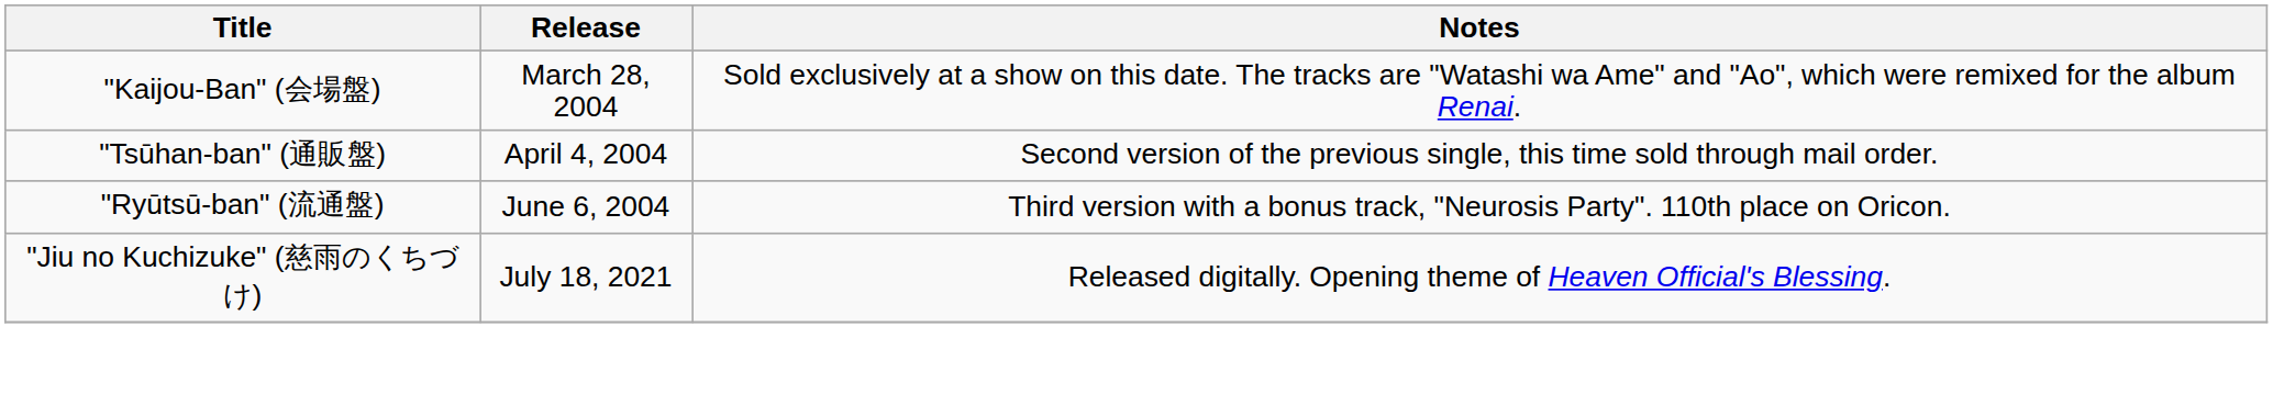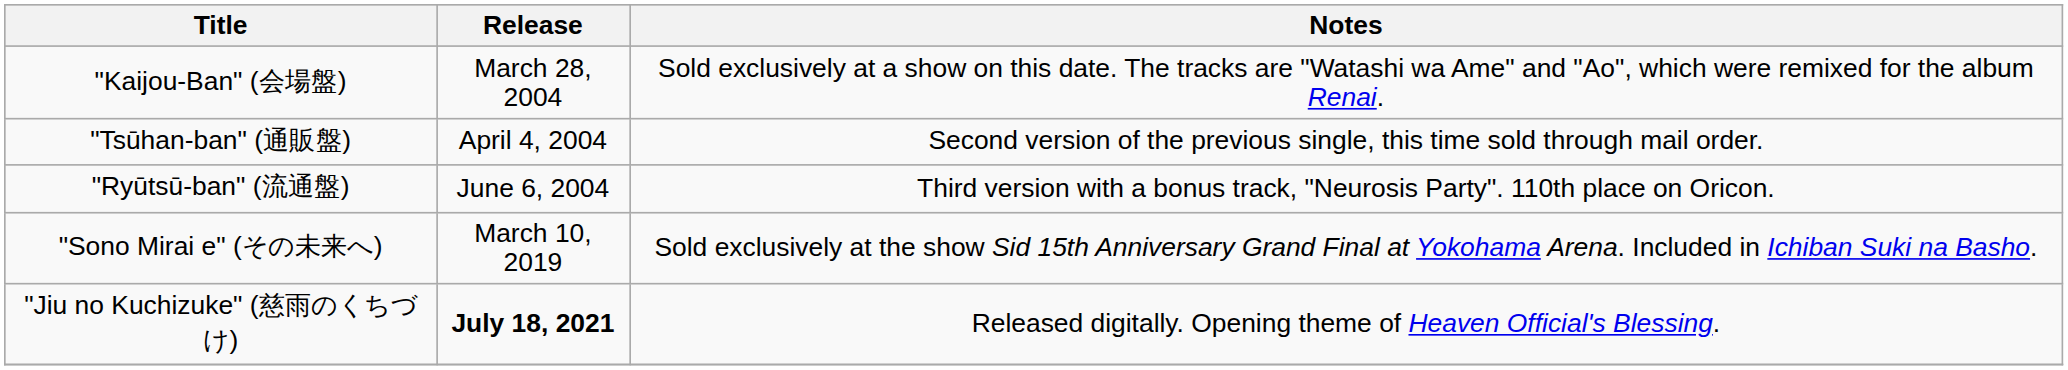+ row: "Sono Mirai e" (その未来へ) | March 10, 2019 | Sold exclusively at the show Sid 15th Anniversary Grand Final at Yokohama Arena. Included in Ichiban Suki na Basho.
"Jiu no Kuchizuke" (慈雨のくちづけ) | Release: normal -> bold
